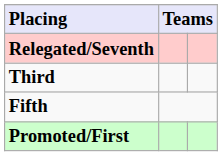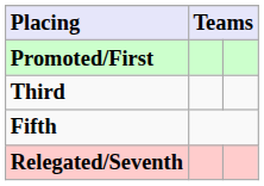rows swapped: Promoted/First <-> Relegated/Seventh
